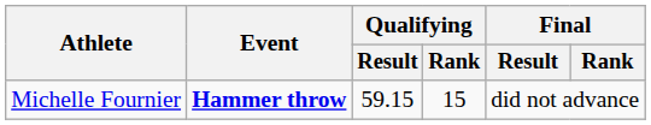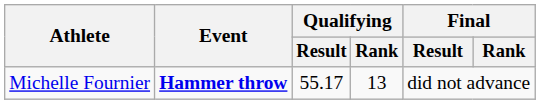Michelle Fournier | Qualifying / Result: 59.15 -> 55.17
Michelle Fournier | Qualifying / Rank: 15 -> 13
